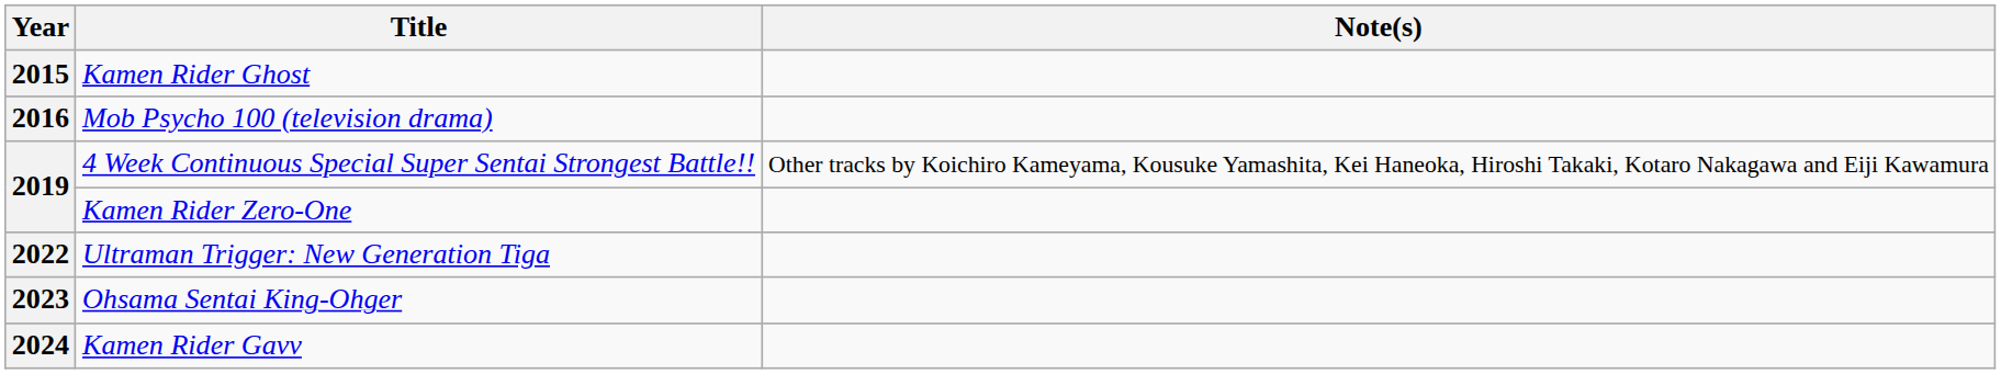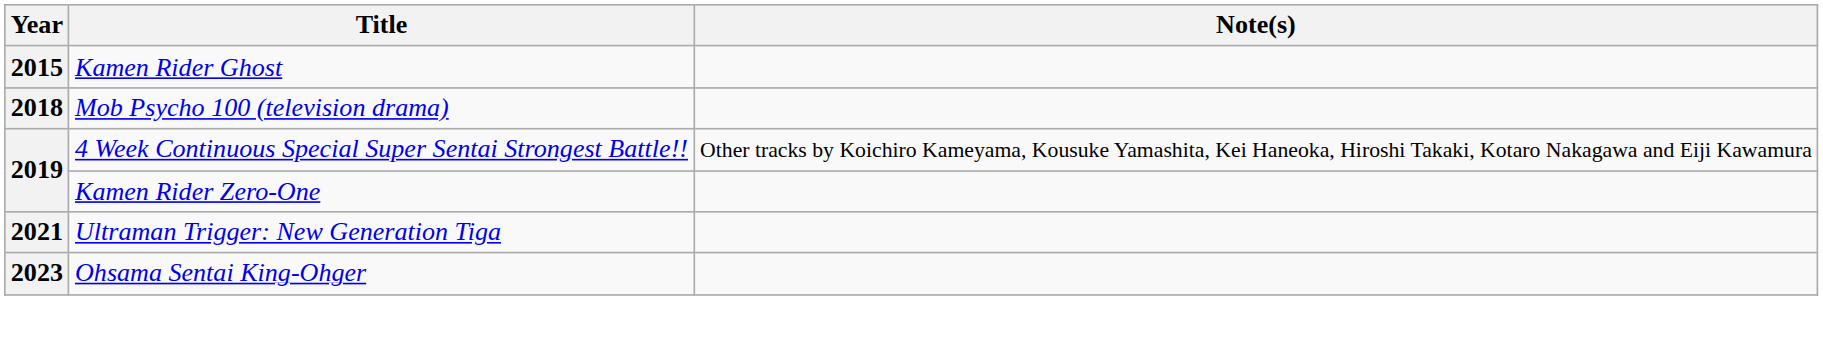Mob Psycho 100 (television drama) | Year: 2016 -> 2018
Ultraman Trigger: New Generation Tiga | Year: 2022 -> 2021
- row: 2024 | Kamen Rider Gavv
